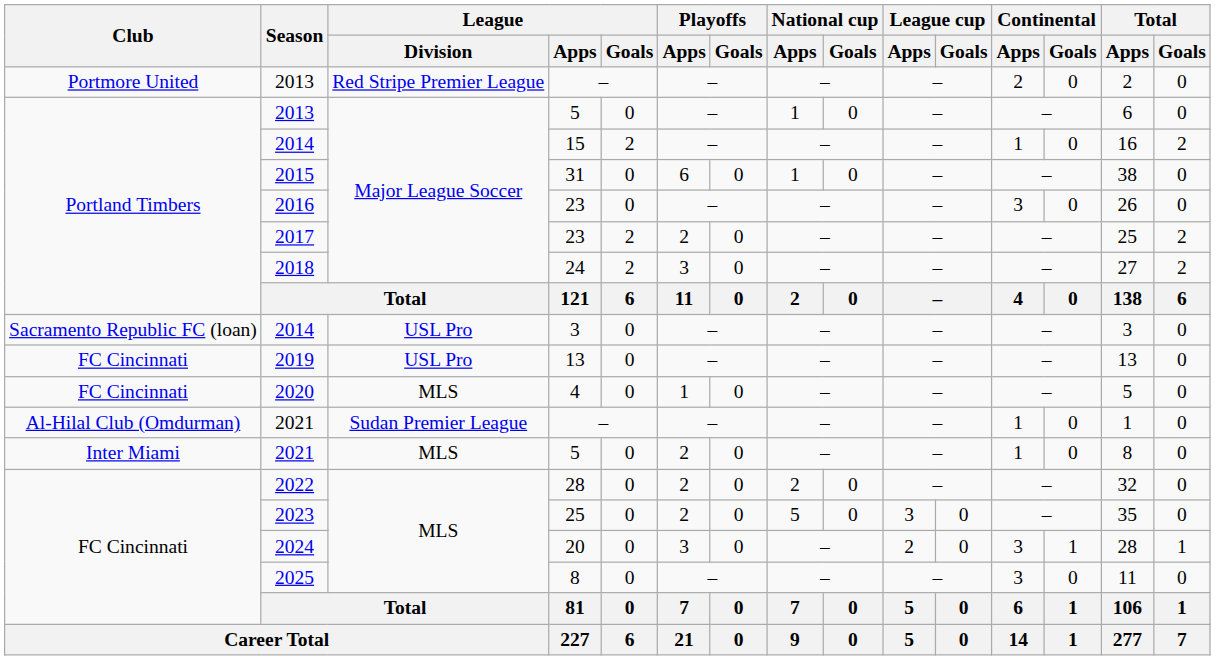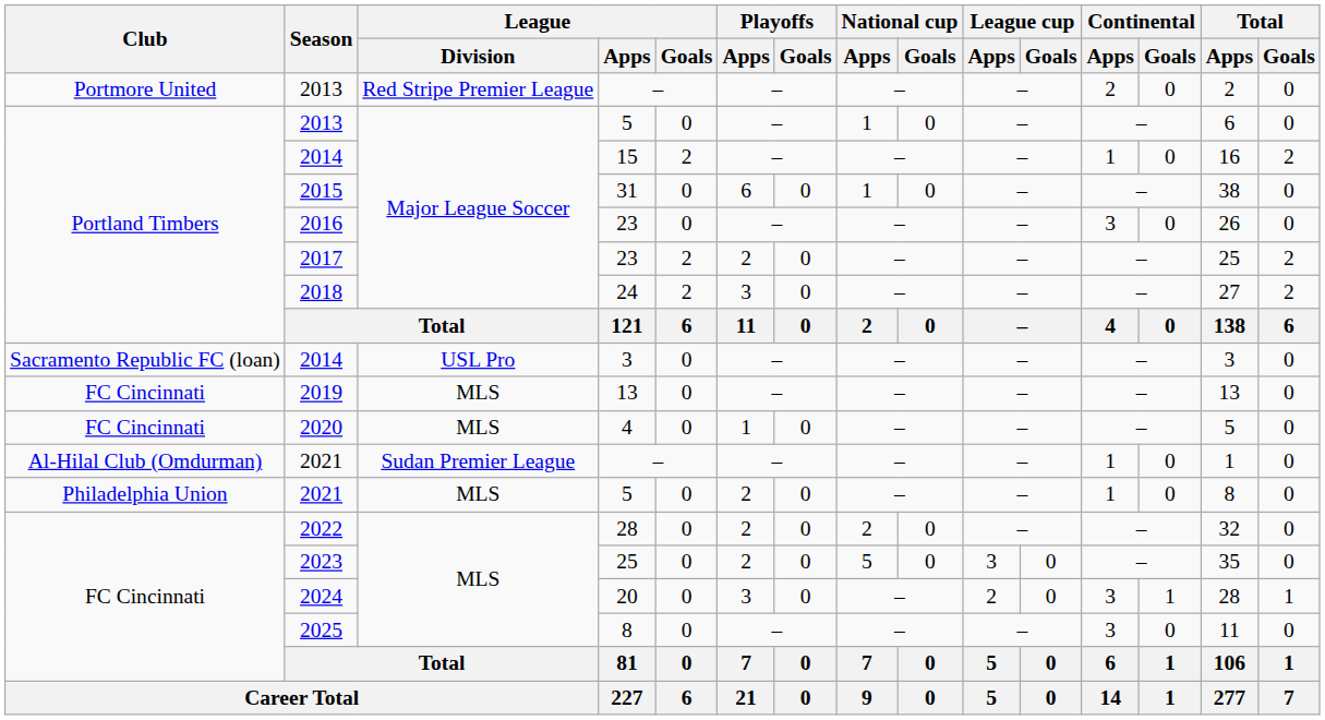2019 | League / Division: USL Pro -> MLS
2021 / 5 | Club: Inter Miami -> Philadelphia Union
